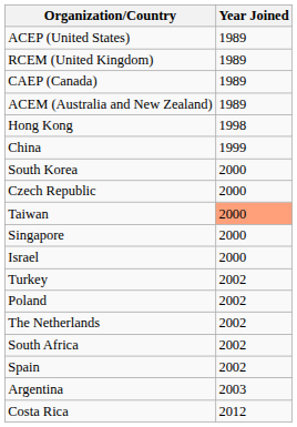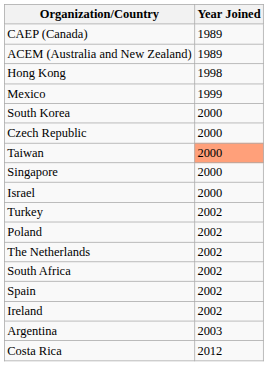- row: ACEP (United States) | 1989
- row: RCEM (United Kingdom) | 1989
+ row: Mexico | 1999
- row: China | 1999
+ row: Ireland | 2002
